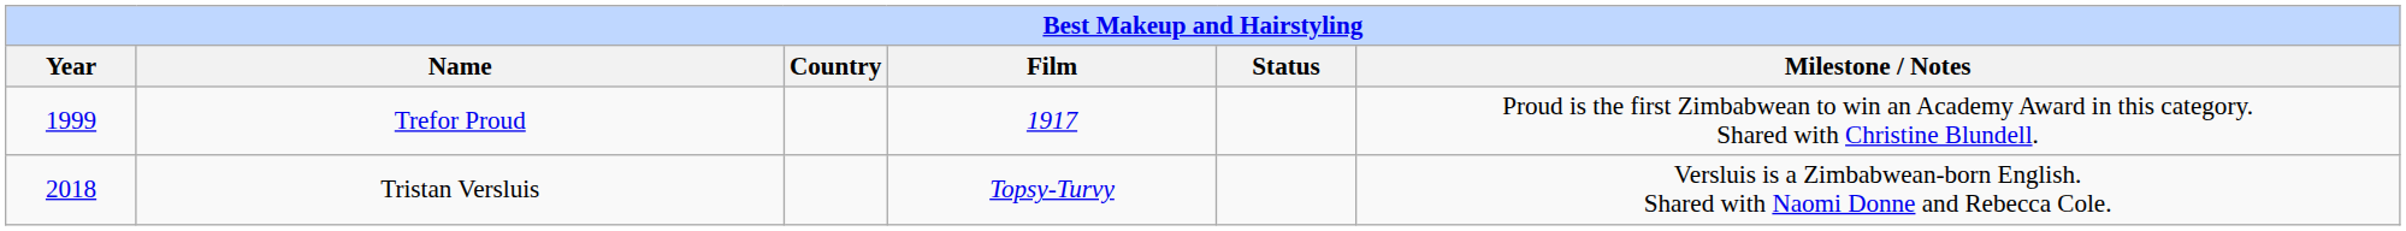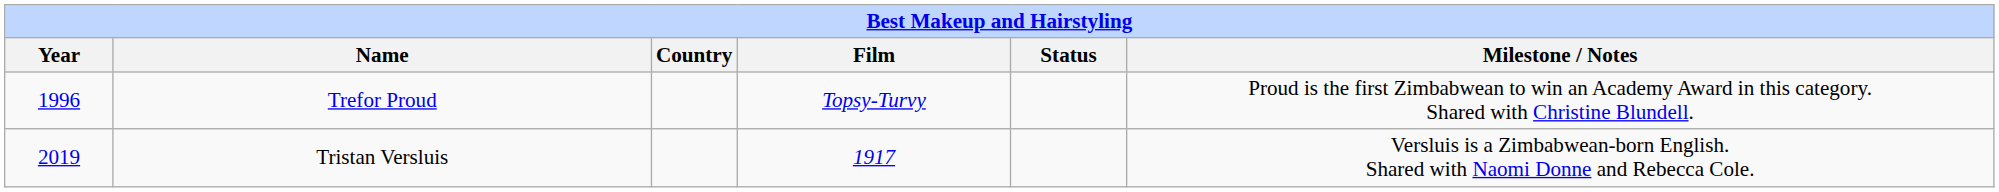Trefor Proud | Year: 1999 -> 1996
Trefor Proud | Film: 1917 -> Topsy-Turvy
Tristan Versluis | Year: 2018 -> 2019
Tristan Versluis | Film: Topsy-Turvy -> 1917
